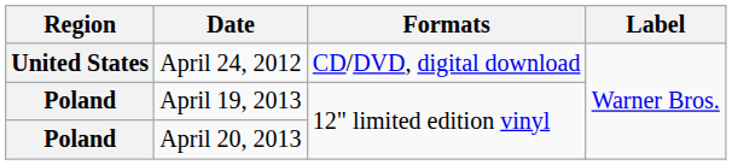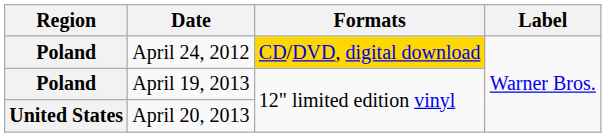April 24, 2012 | Region: United States -> Poland
April 24, 2012 | Formats: no background -> gold background
April 20, 2013 | Region: Poland -> United States
